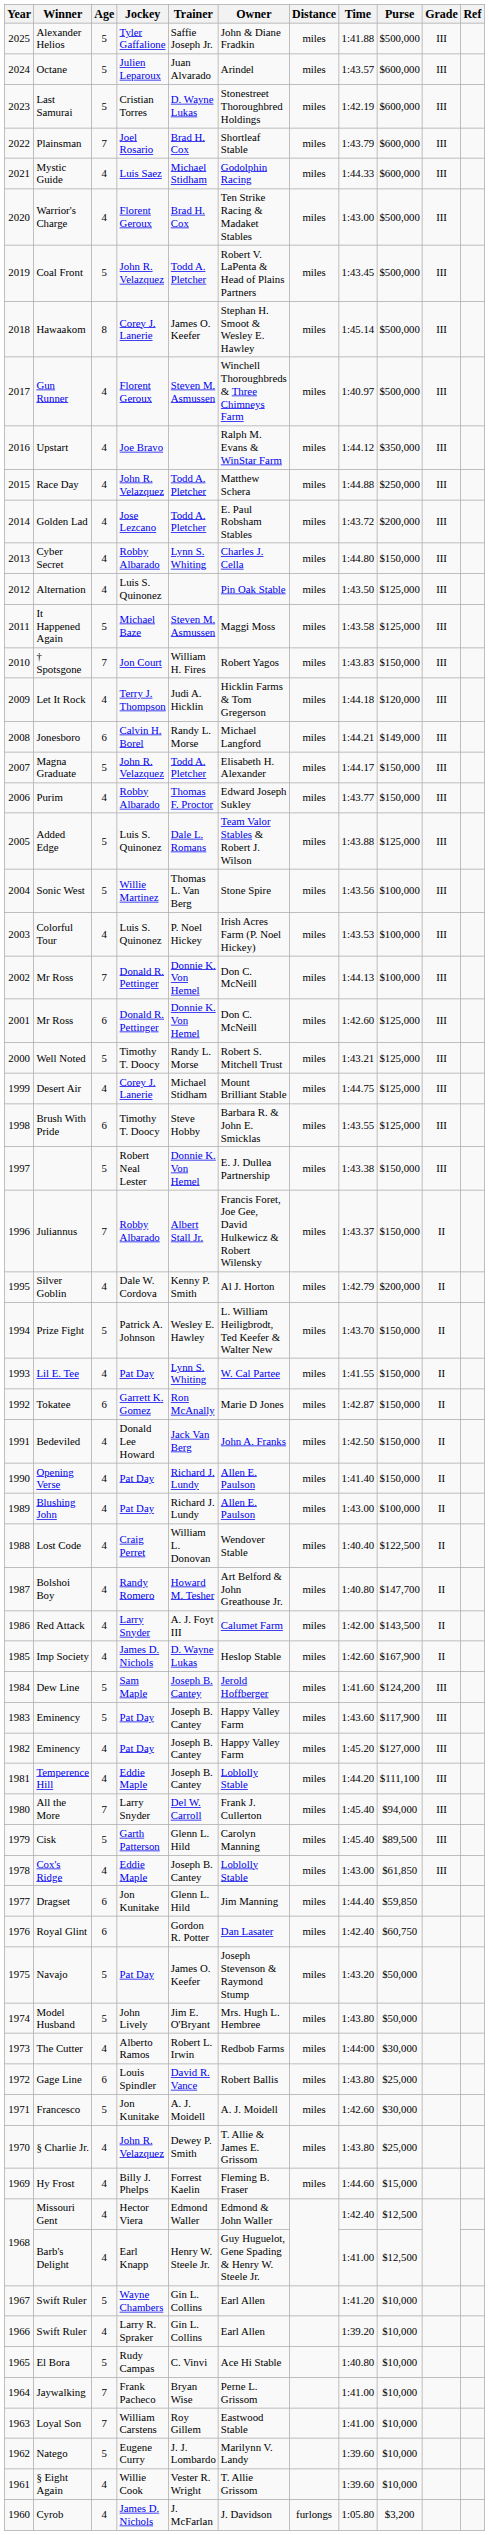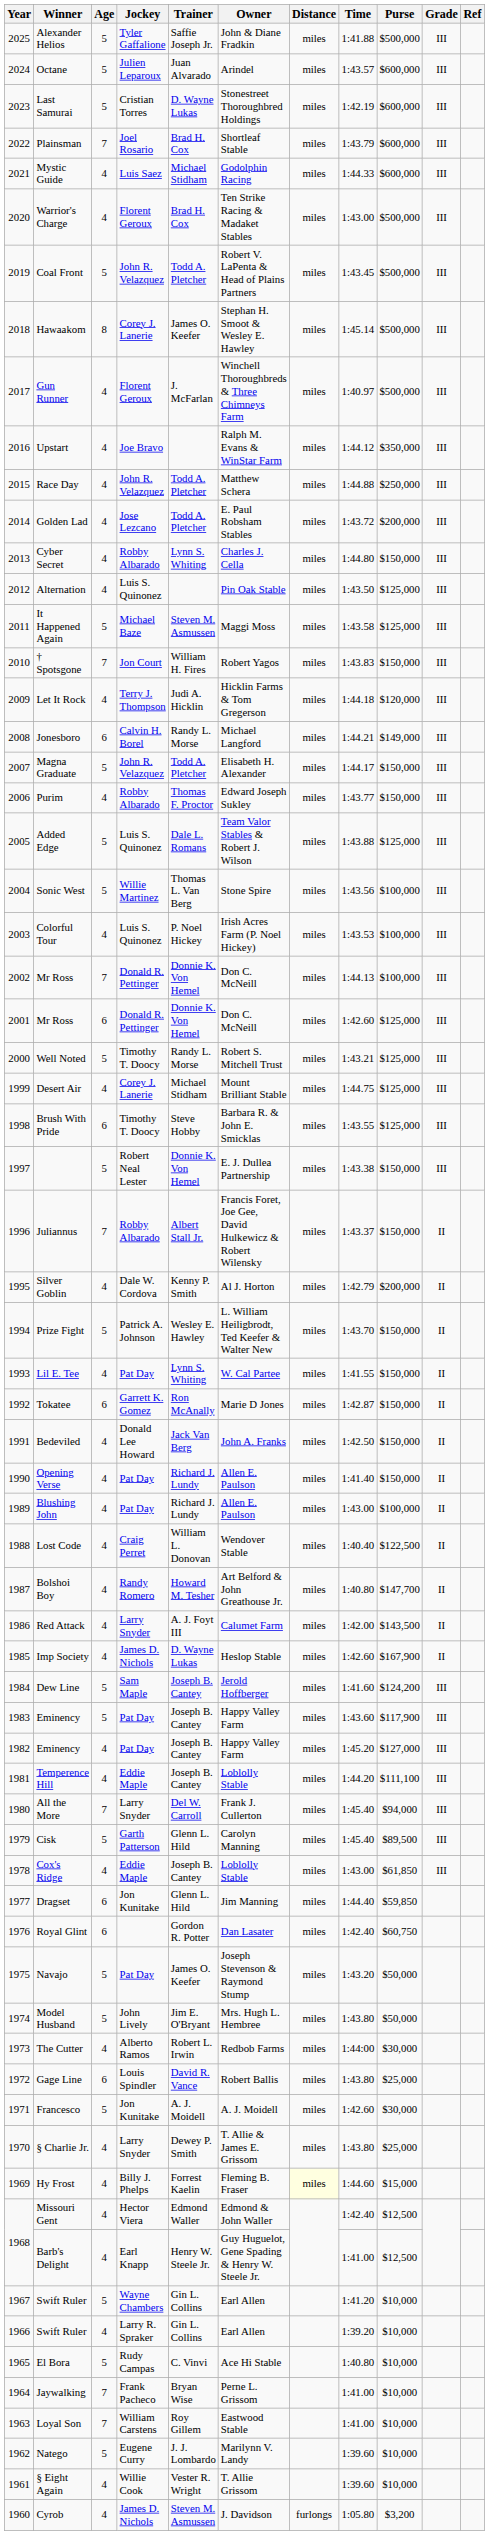Gun Runner | Trainer: Steven M. Asmussen -> J. McFarlan
§ Charlie Jr. | Jockey: John R. Velazquez -> Larry Snyder
Hy Frost | Distance: no background -> lightyellow background
Cyrob | Trainer: J. McFarlan -> Steven M. Asmussen
